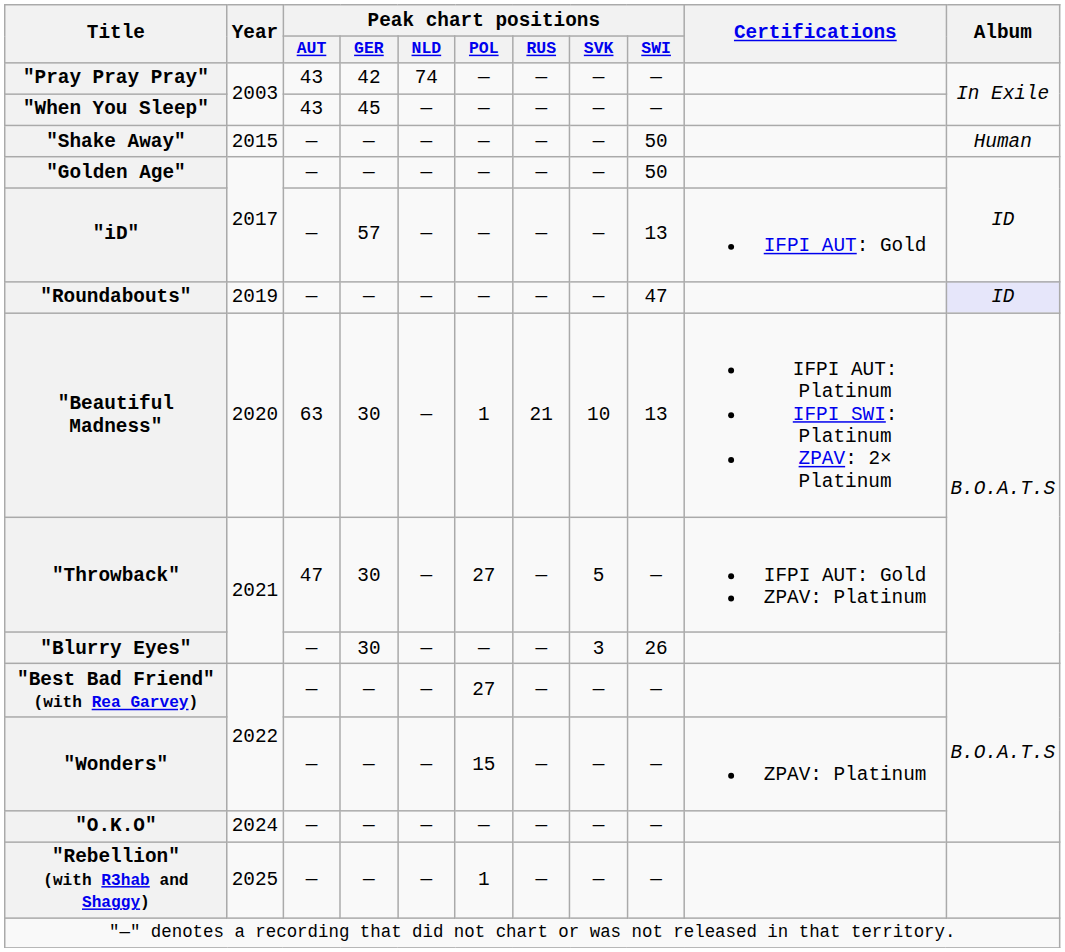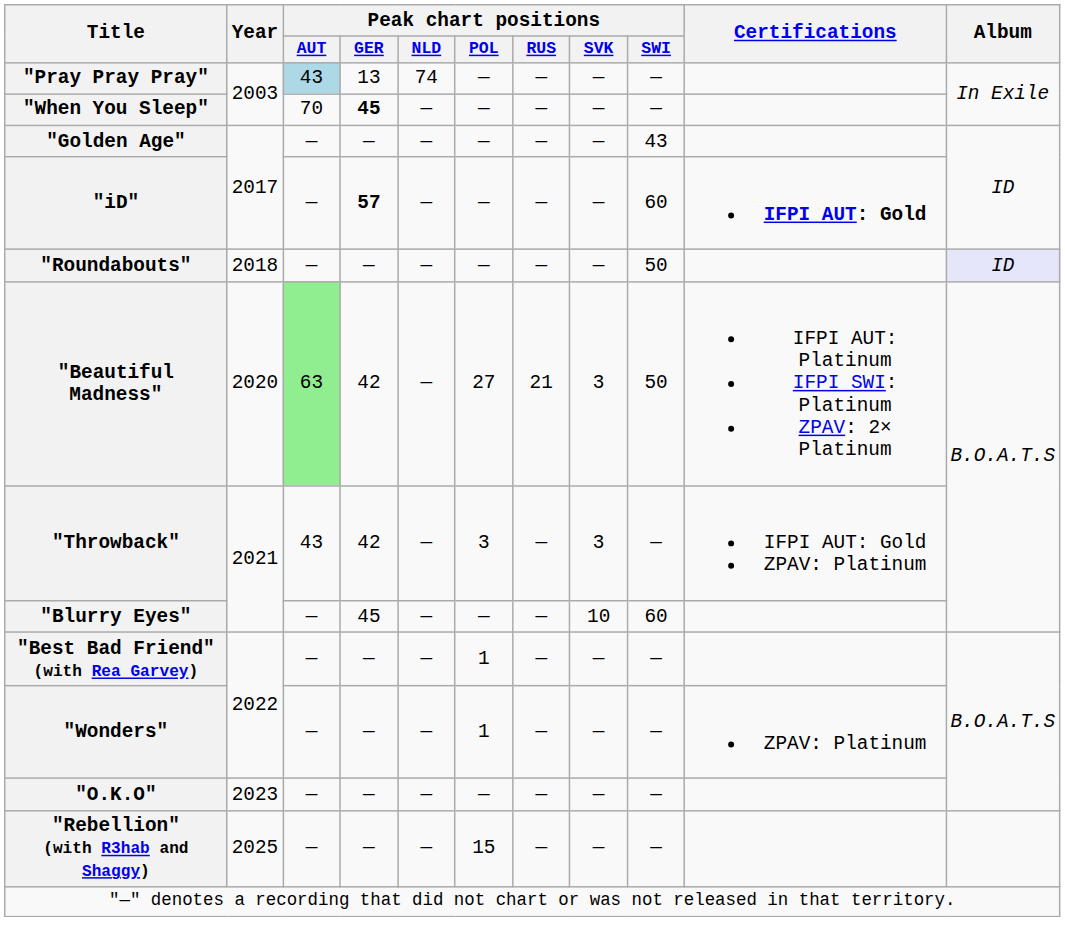"Pray Pray Pray" | Peak chart positions / AUT: no background -> lightblue background
"Pray Pray Pray" | Peak chart positions / GER: 42 -> 13
"When You Sleep" | Peak chart positions / AUT: 43 -> 70
"When You Sleep" | Peak chart positions / GER: normal -> bold
- row: "Shake Away" | 2015 | — | — | — | — | — | — | 50 | Human
"Golden Age" | Peak chart positions / SWI: 50 -> 43
"iD" | Peak chart positions / GER: normal -> bold
"iD" | Peak chart positions / SWI: 13 -> 60
"iD" | Certifications: normal -> bold
"Roundabouts" | Year: 2019 -> 2018
"Roundabouts" | Peak chart positions / SWI: 47 -> 50
"Beautiful Madness" | Peak chart positions / AUT: no background -> lightgreen background
"Beautiful Madness" | Peak chart positions / GER: 30 -> 42
"Beautiful Madness" | Peak chart positions / POL: 1 -> 27
"Beautiful Madness" | Peak chart positions / SVK: 10 -> 3
"Beautiful Madness" | Peak chart positions / SWI: 13 -> 50
"Throwback" | Peak chart positions / AUT: 47 -> 43
"Throwback" | Peak chart positions / GER: 30 -> 42
"Throwback" | Peak chart positions / POL: 27 -> 3
"Throwback" | Peak chart positions / SVK: 5 -> 3
"Blurry Eyes" | Peak chart positions / GER: 30 -> 45
"Blurry Eyes" | Peak chart positions / SVK: 3 -> 10
"Blurry Eyes" | Peak chart positions / SWI: 26 -> 60
"Best Bad Friend" (with Rea Garvey) | Peak chart positions / POL: 27 -> 1
"Wonders" | Peak chart positions / POL: 15 -> 1
"O.K.O" | Year: 2024 -> 2023
"Rebellion" (with R3hab and Shaggy) | Peak chart positions / POL: 1 -> 15
